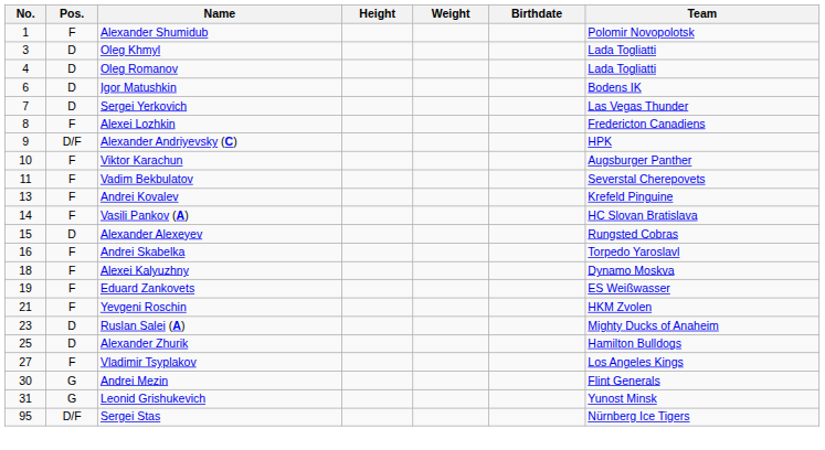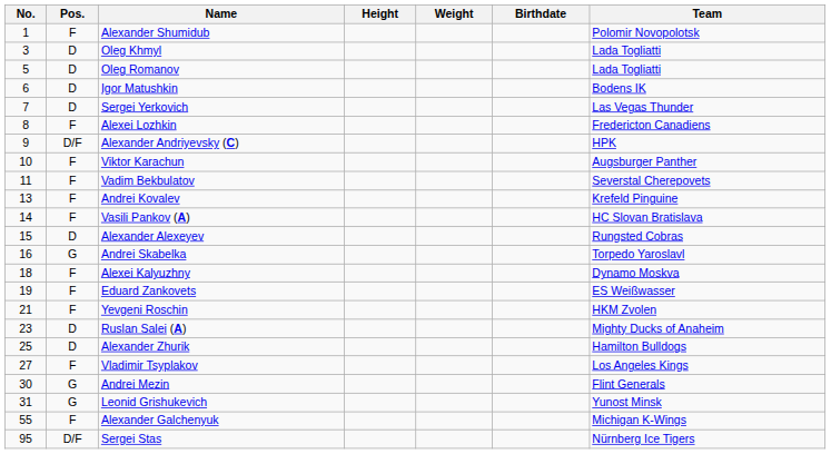Oleg Romanov | No.: 4 -> 5
Andrei Skabelka | Pos.: F -> G
+ row: 55 | F | Alexander Galchenyuk | Michigan K-Wings
